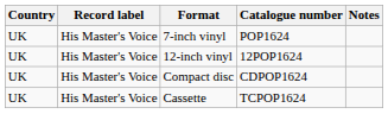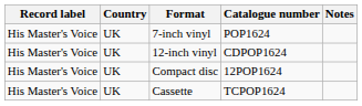columns swapped: Country <-> Record label
12-inch vinyl | Catalogue number: 12POP1624 -> CDPOP1624
Compact disc | Catalogue number: CDPOP1624 -> 12POP1624
